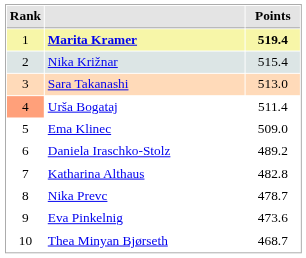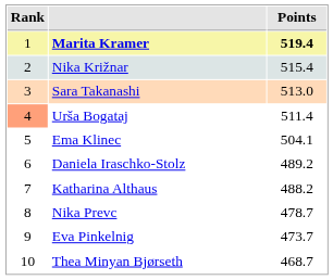Ema Klinec | Points: 509.0 -> 504.1
Katharina Althaus | Points: 482.8 -> 488.2
Eva Pinkelnig | Points: 473.6 -> 473.7
